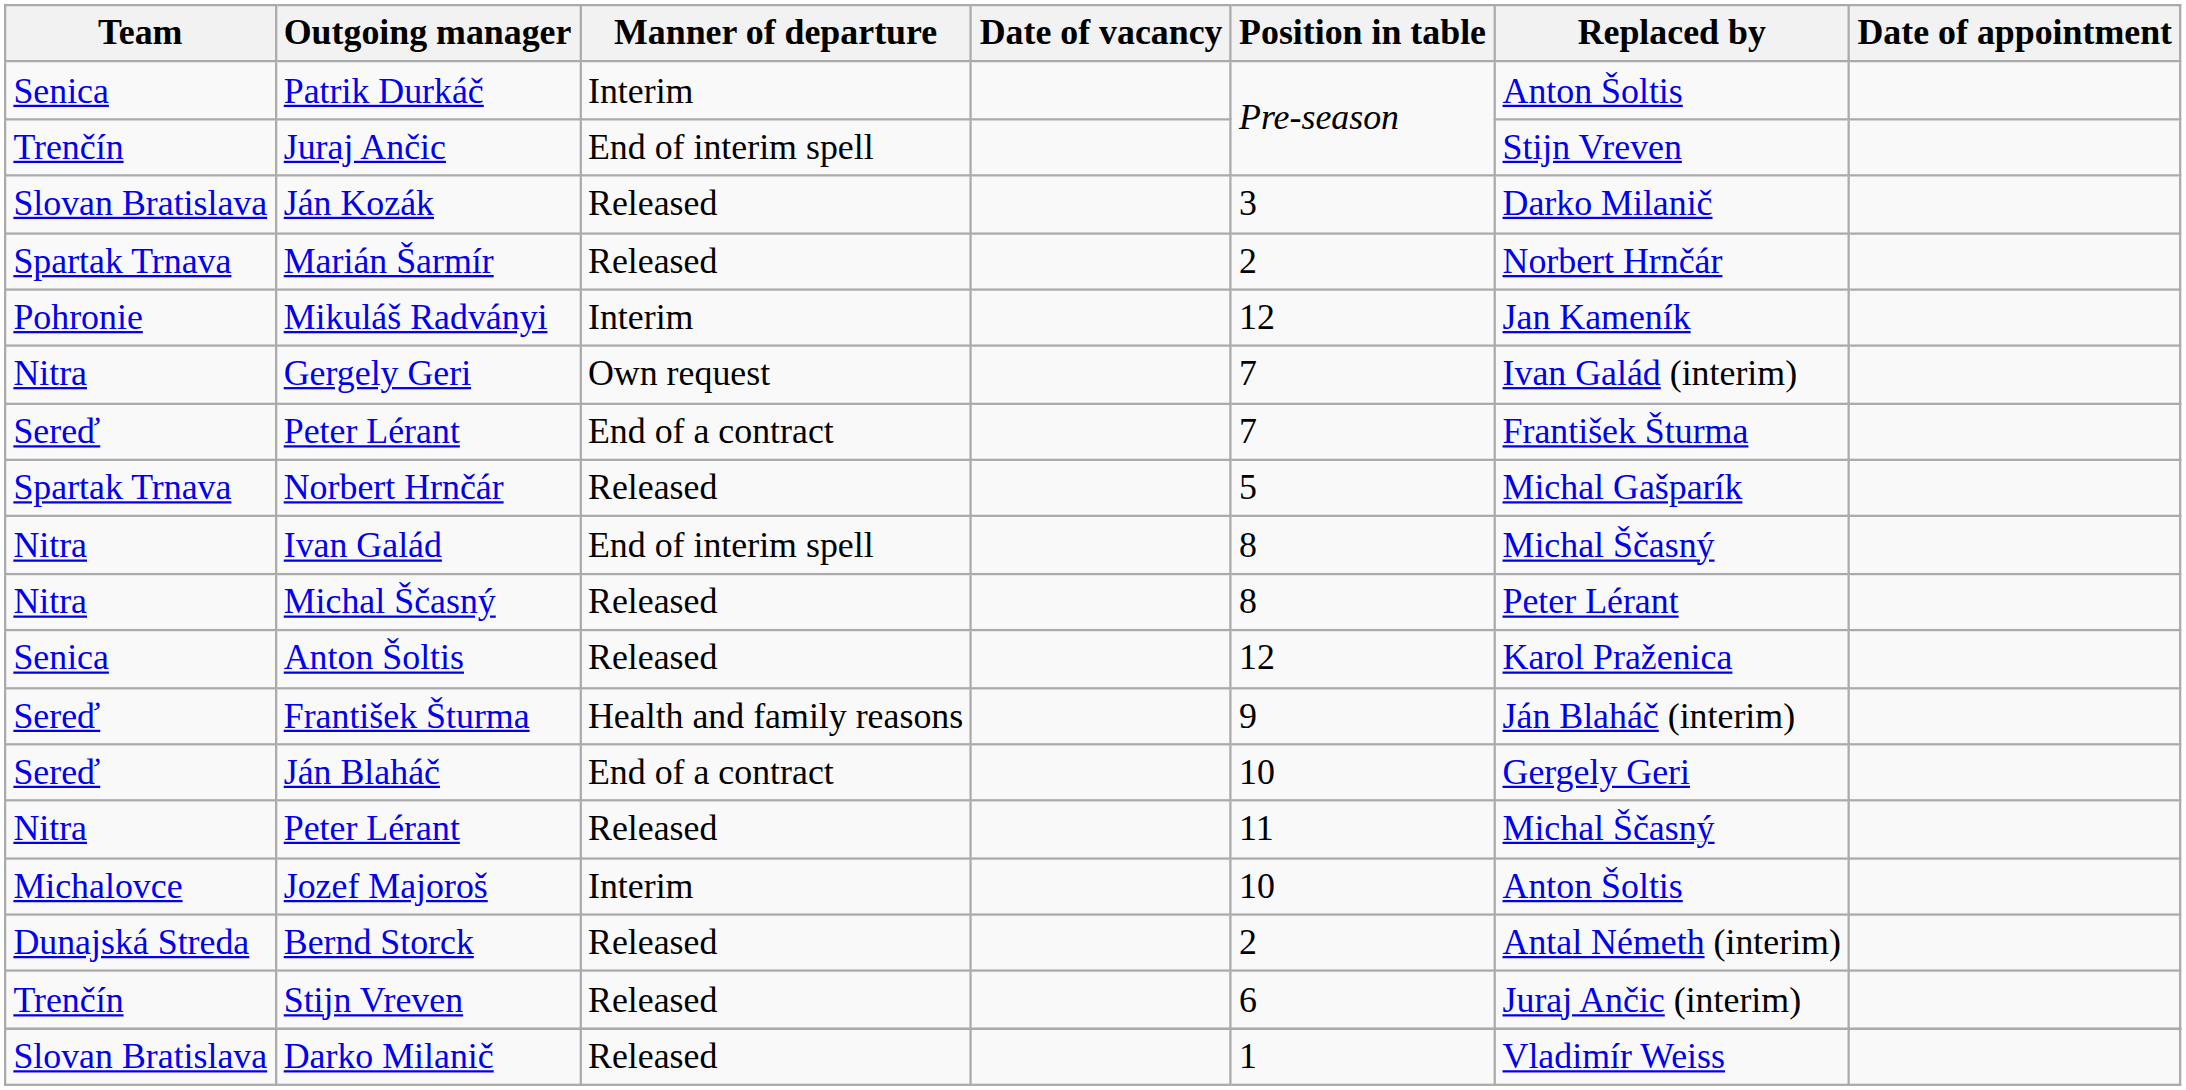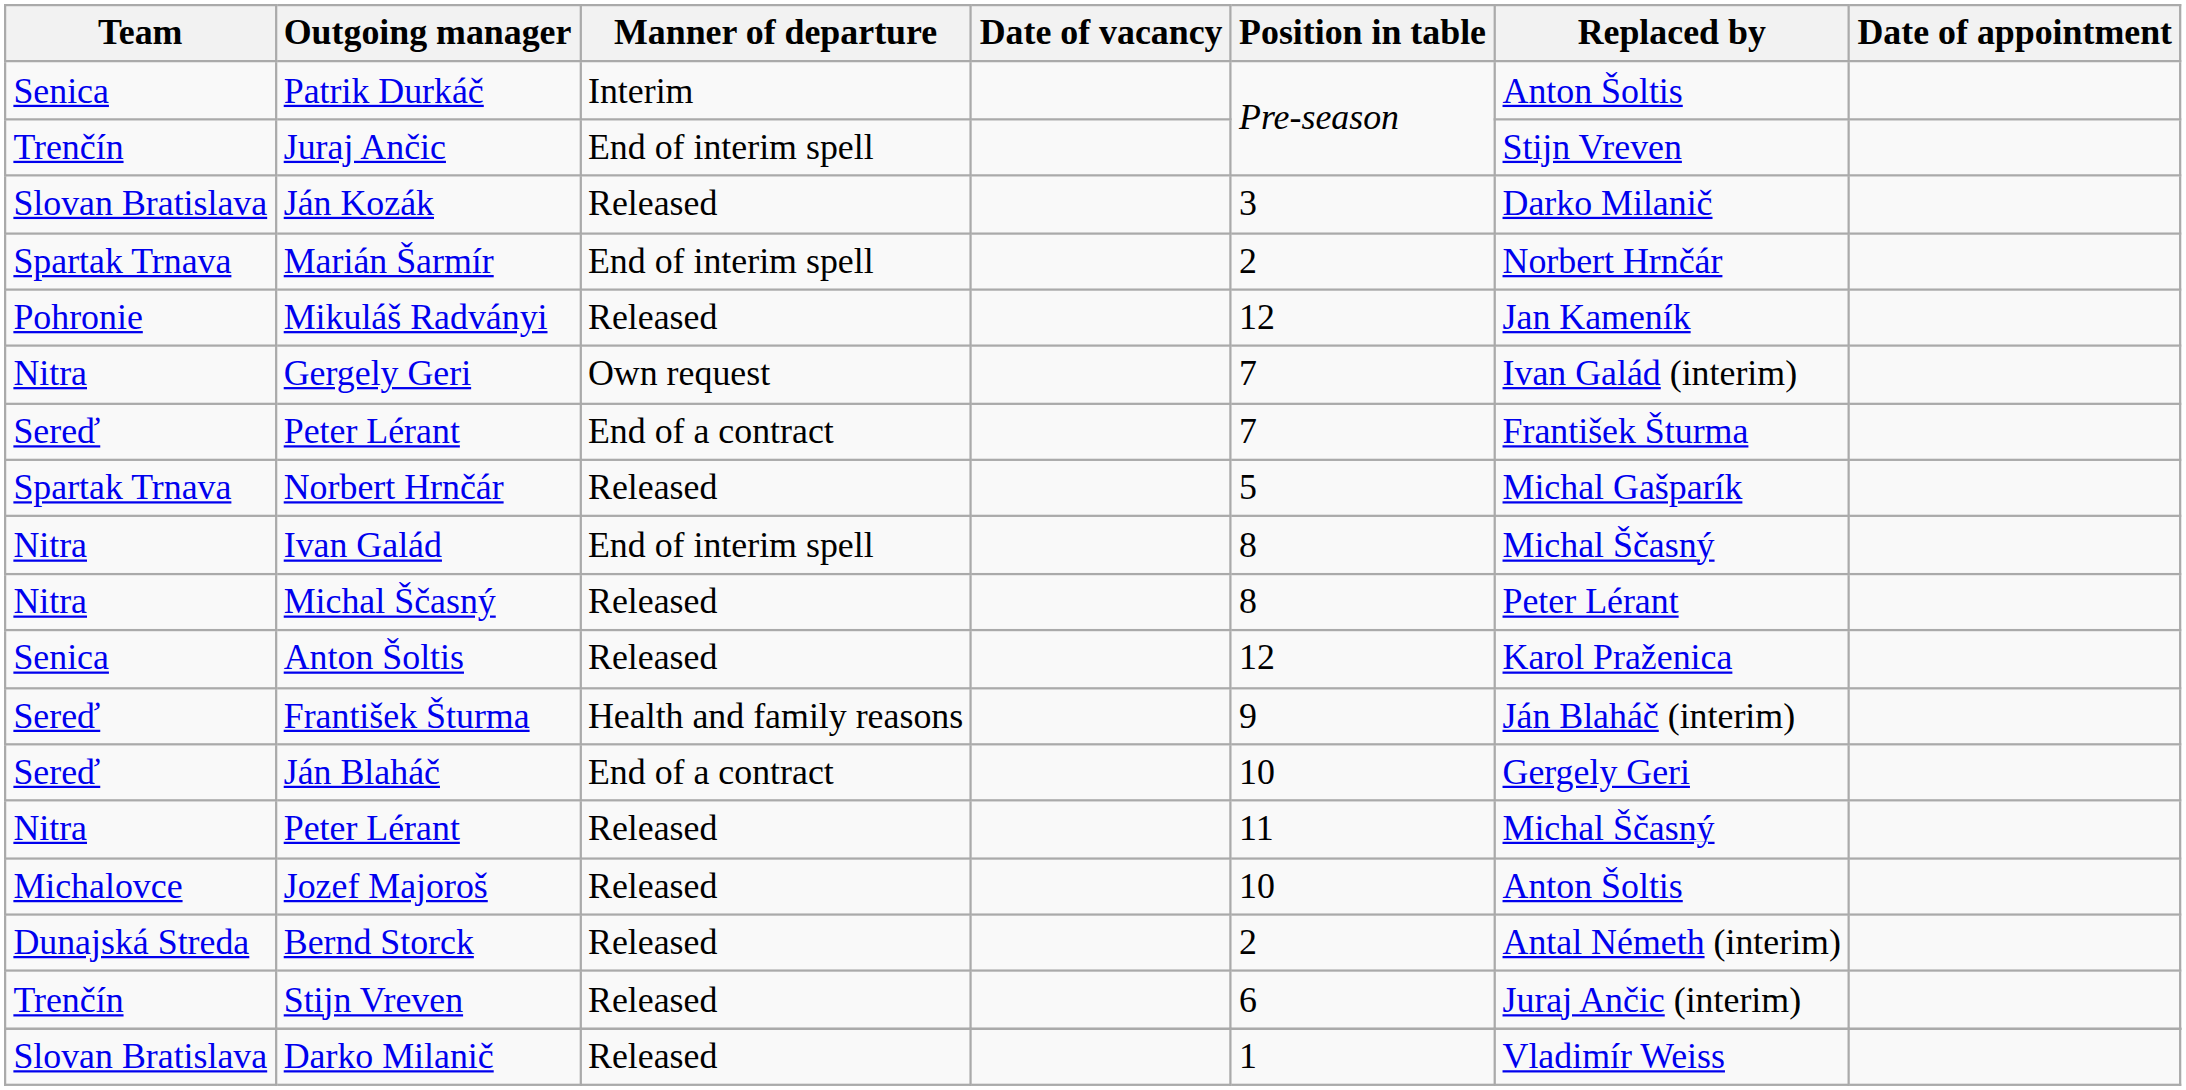Marián Šarmír | Manner of departure: Released -> End of interim spell
Mikuláš Radványi | Manner of departure: Interim -> Released
Jozef Majoroš | Manner of departure: Interim -> Released
